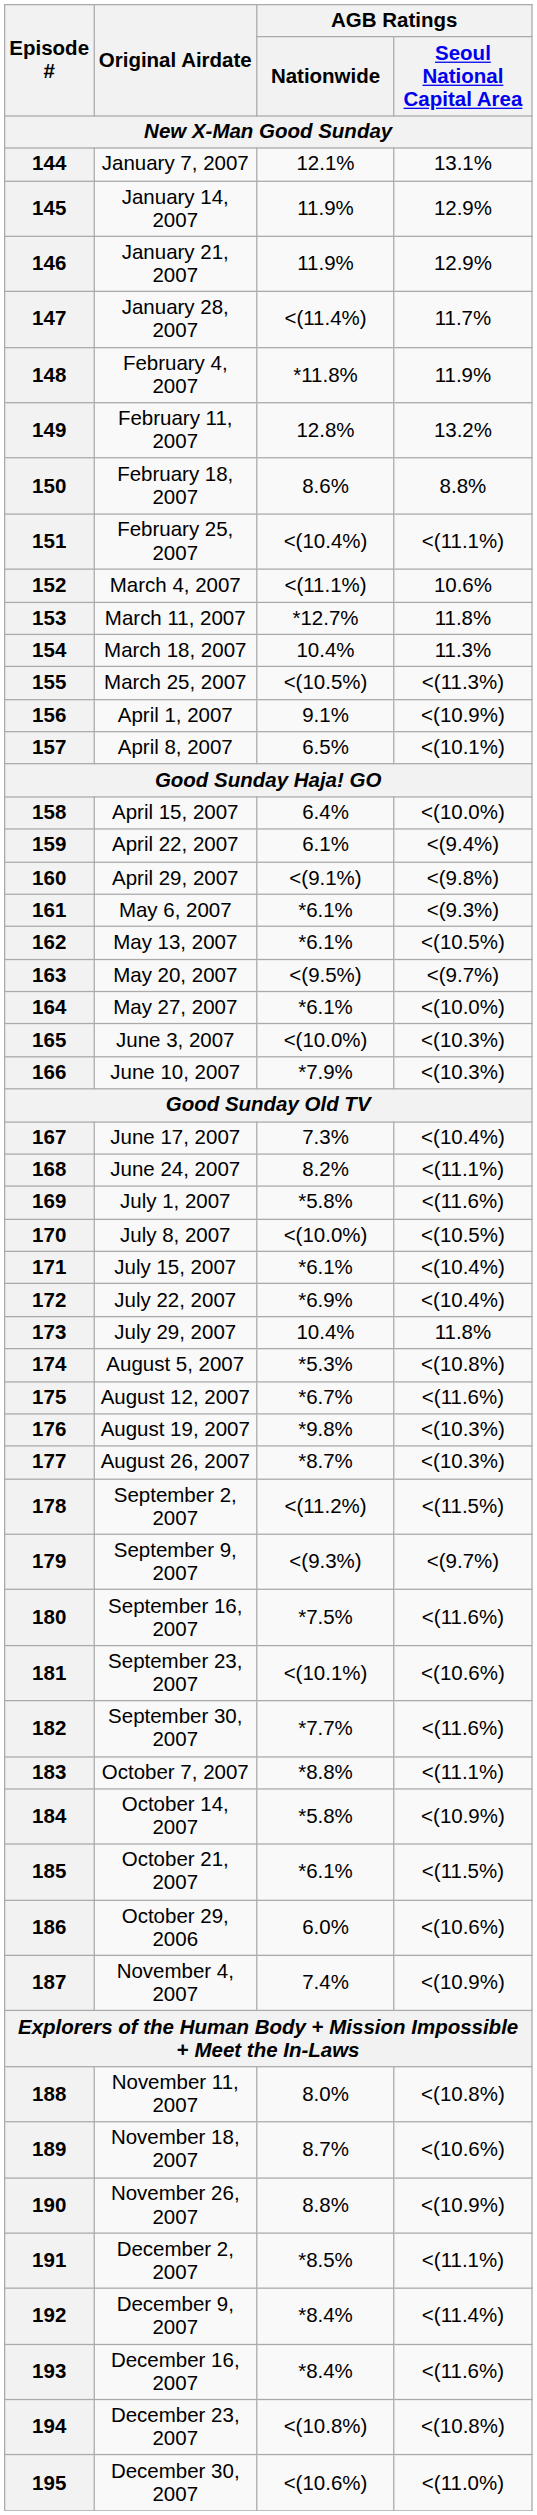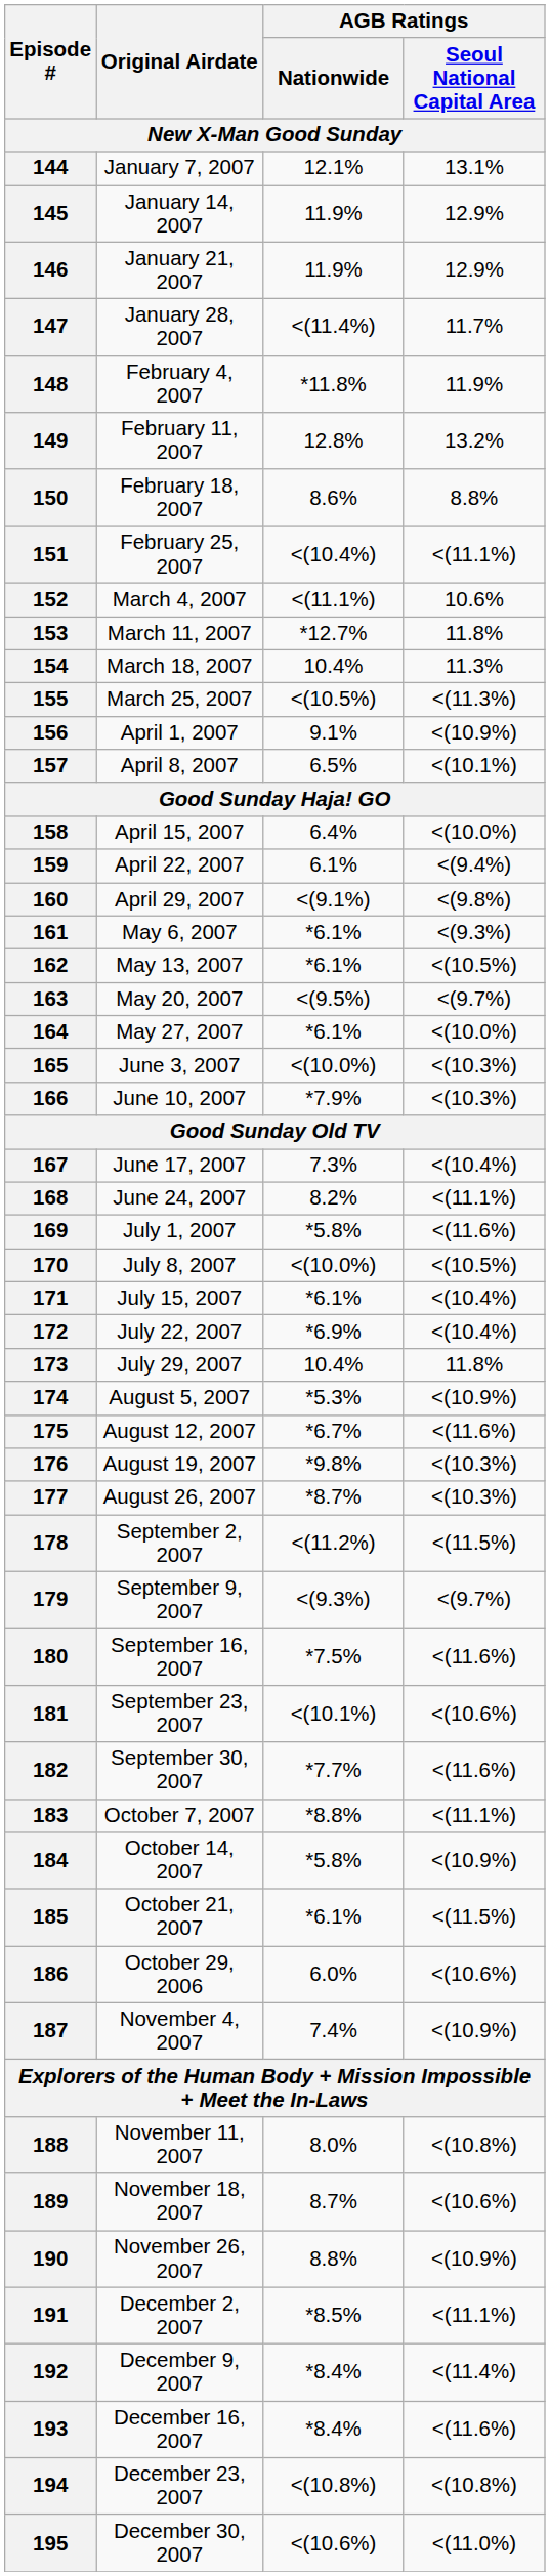174 | AGB Ratings / Seoul National Capital Area: <(10.8%) -> <(10.9%)
